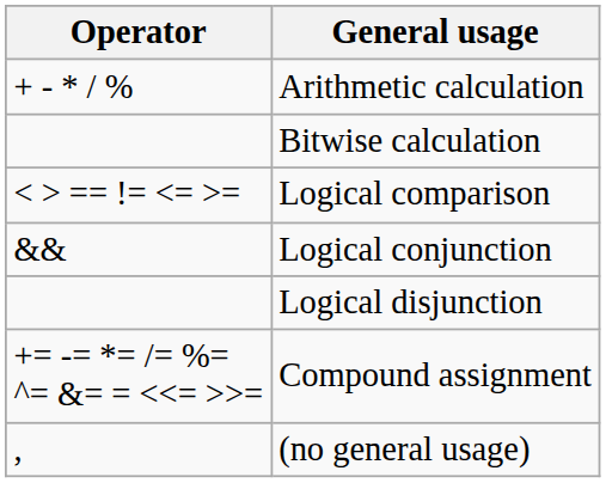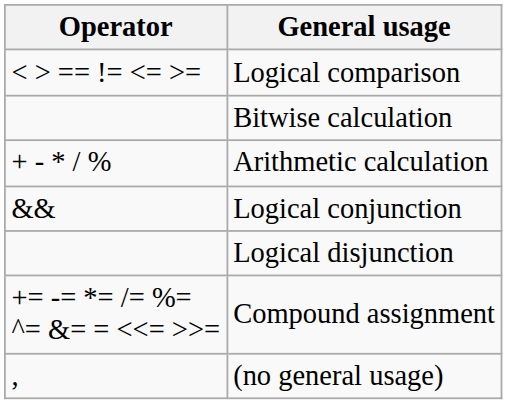rows swapped: Arithmetic calculation <-> Logical comparison
